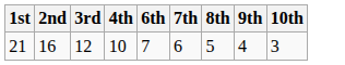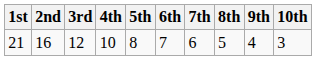+ column: 5th | 8
